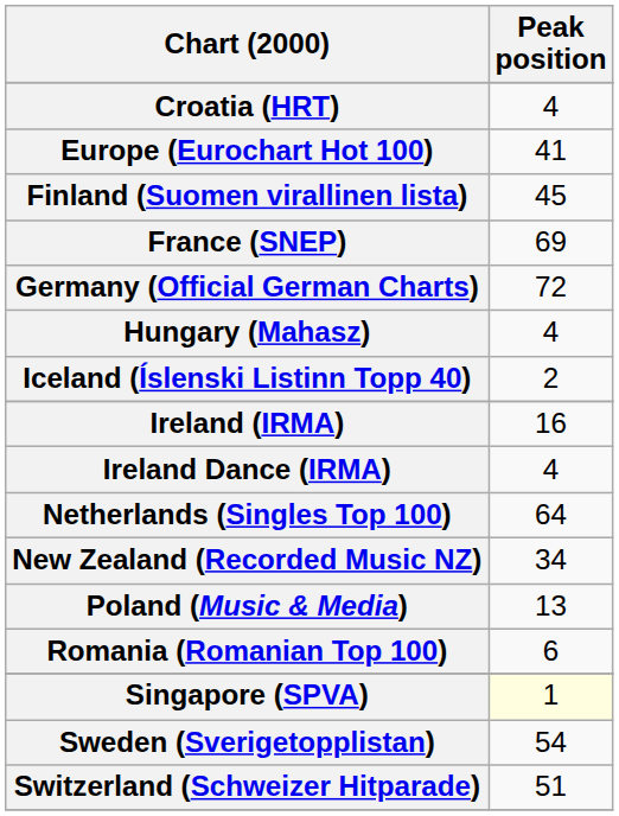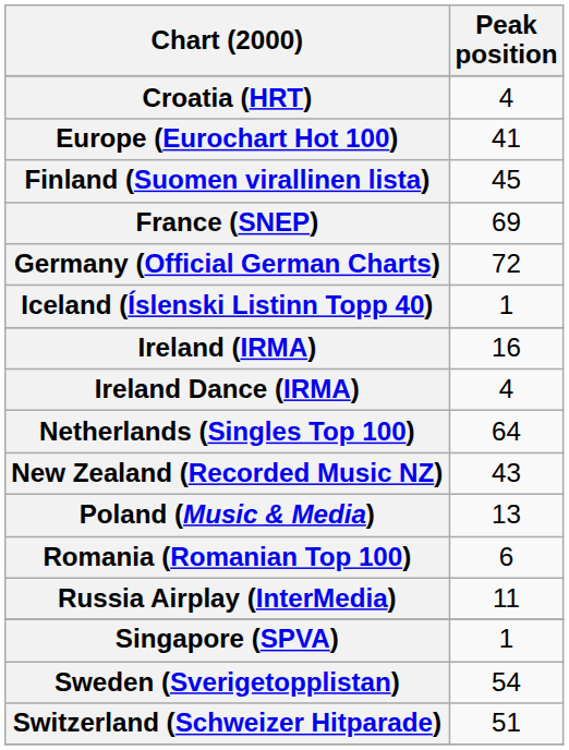- row: Hungary (Mahasz) | 4
Iceland (Íslenski Listinn Topp 40) | Peak position: 2 -> 1
New Zealand (Recorded Music NZ) | Peak position: 34 -> 43
+ row: Russia Airplay (InterMedia) | 11
Singapore (SPVA) | Peak position: lightyellow background -> no background
